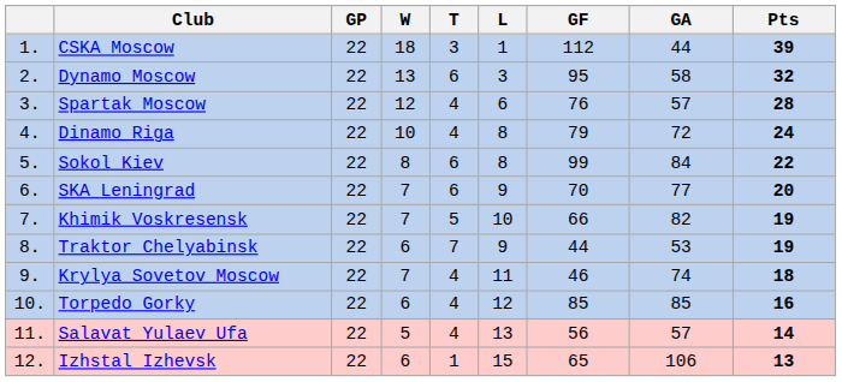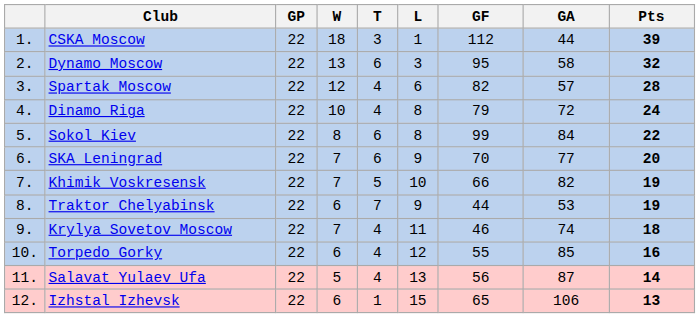Spartak Moscow | GF: 76 -> 82
Torpedo Gorky | GF: 85 -> 55
Salavat Yulaev Ufa | GA: 57 -> 87
